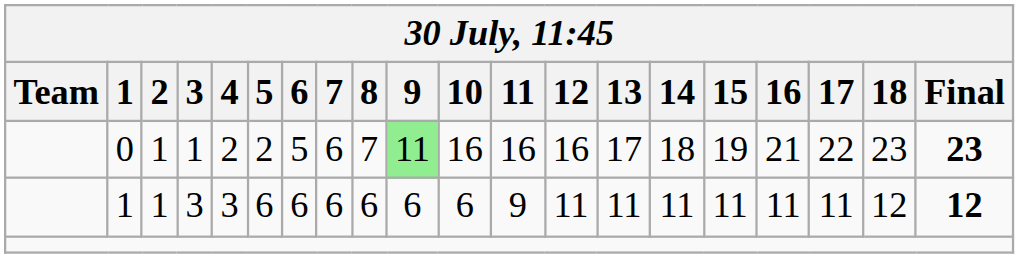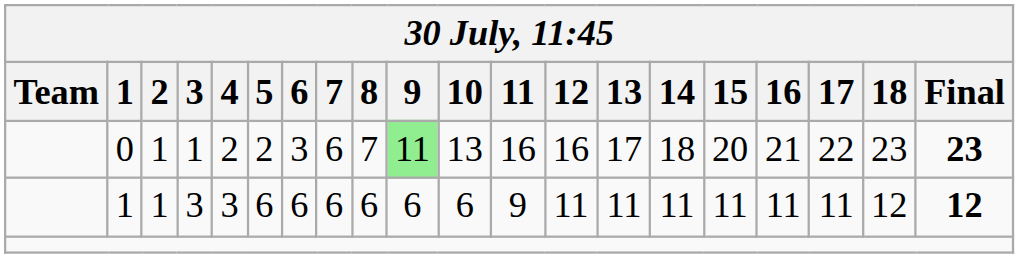0 | 6: 5 -> 3
0 | 10: 16 -> 13
0 | 15: 19 -> 20
